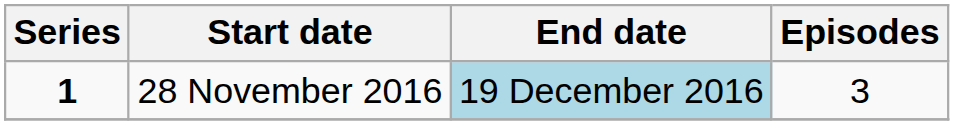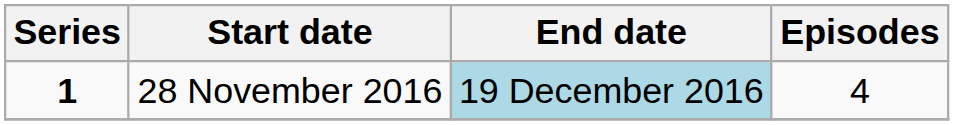28 November 2016 | Episodes: 3 -> 4
